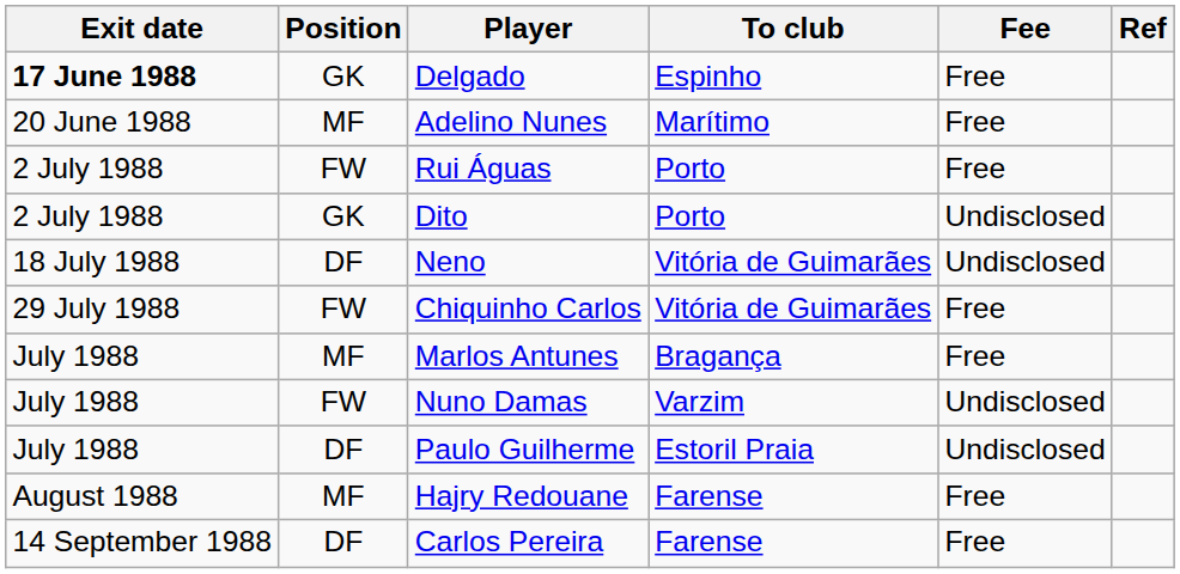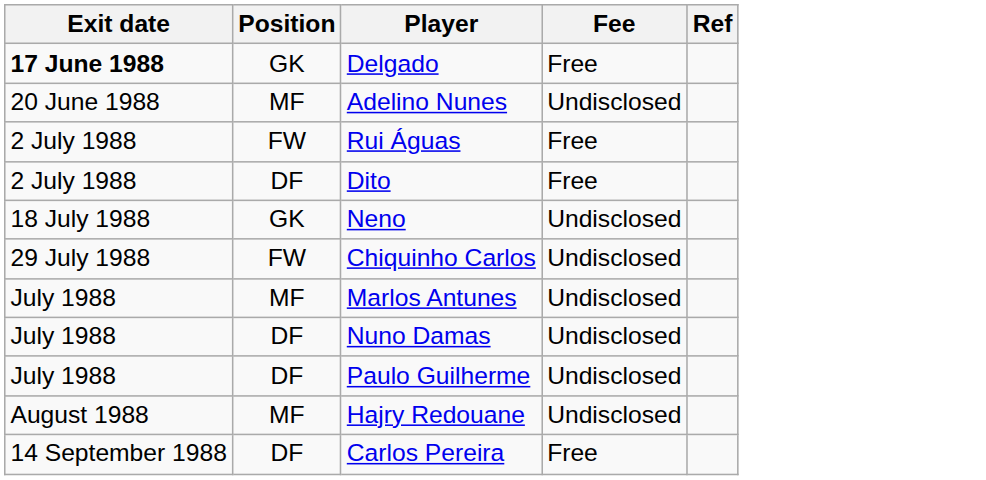- column: To club | Espinho | Marítimo | Porto | Porto | Vitória de Guimarães | Vitória de Guimarães | Bragança | Varzim | Estoril Praia | Farense | Farense
Adelino Nunes | Fee: Free -> Undisclosed
Dito | Position: GK -> DF
Dito | Fee: Undisclosed -> Free
Neno | Position: DF -> GK
Chiquinho Carlos | Fee: Free -> Undisclosed
Marlos Antunes | Fee: Free -> Undisclosed
Nuno Damas | Position: FW -> DF
Hajry Redouane | Fee: Free -> Undisclosed
